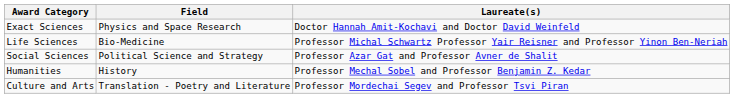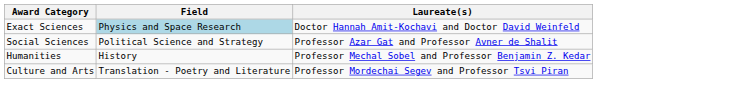Exact Sciences | Field: no background -> lightblue background
- row: Life Sciences | Bio-Medicine | Professor Michal Schwartz Professor Yair Reisner and Professor Yinon Ben-Neriah
